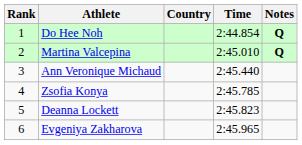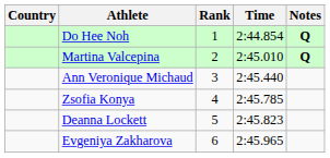columns swapped: Rank <-> Country
